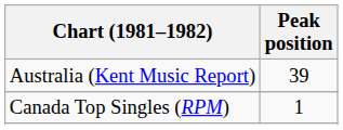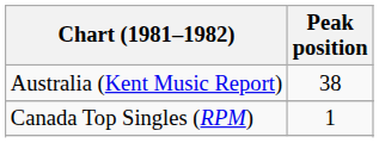Australia (Kent Music Report) | Peak position: 39 -> 38
